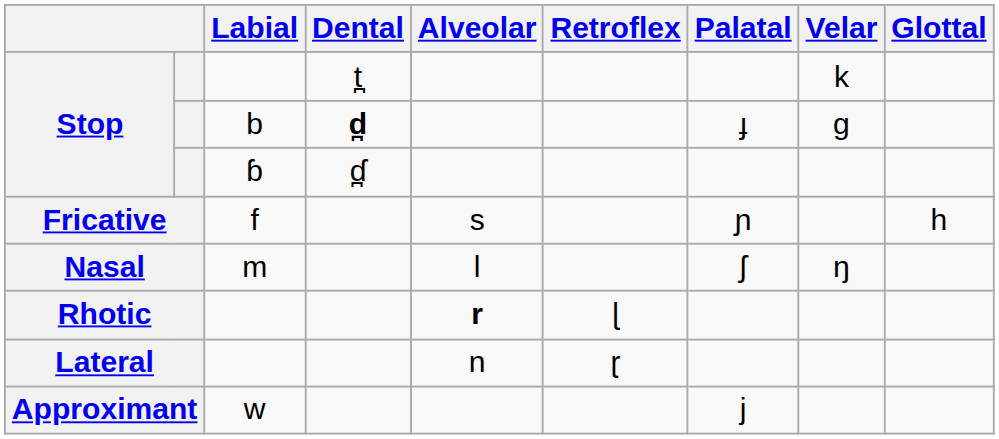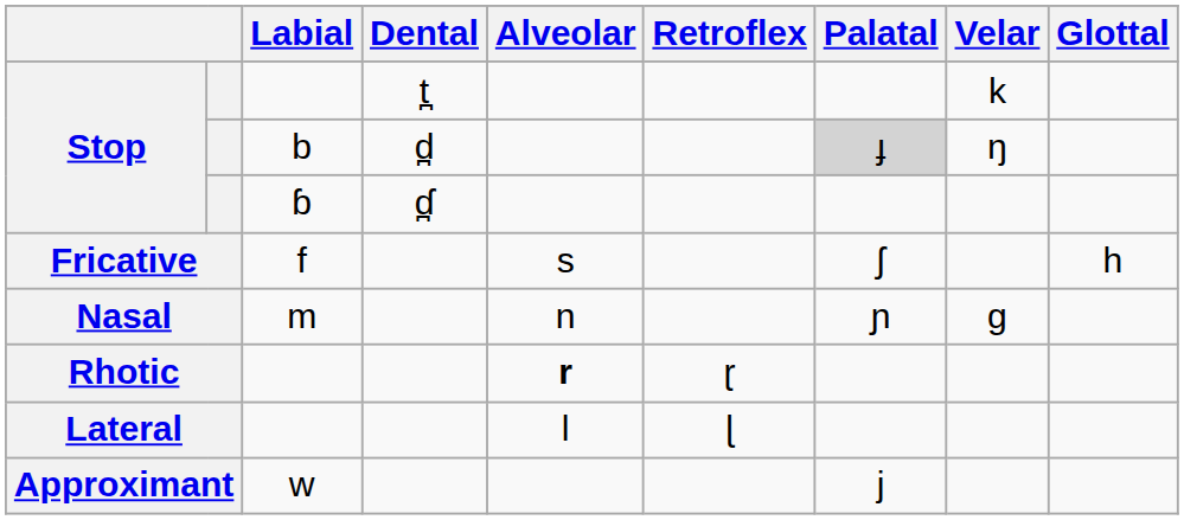Stop / b | Dental: bold -> normal
Stop / b | Palatal: no background -> lightgrey background
Stop / b | Velar: g -> ŋ
Fricative | Palatal: ɲ -> ʃ
Nasal | Alveolar: l -> n
Nasal | Palatal: ʃ -> ɲ
Nasal | Velar: ŋ -> g
Rhotic | Retroflex: ɭ -> ɽ
Lateral | Alveolar: n -> l
Lateral | Retroflex: ɽ -> ɭ
